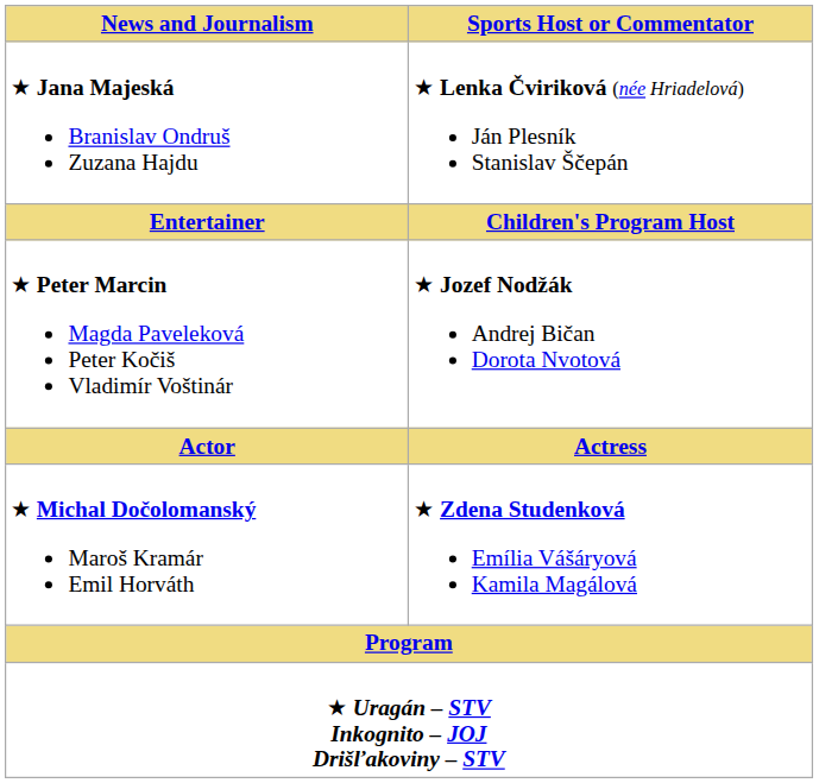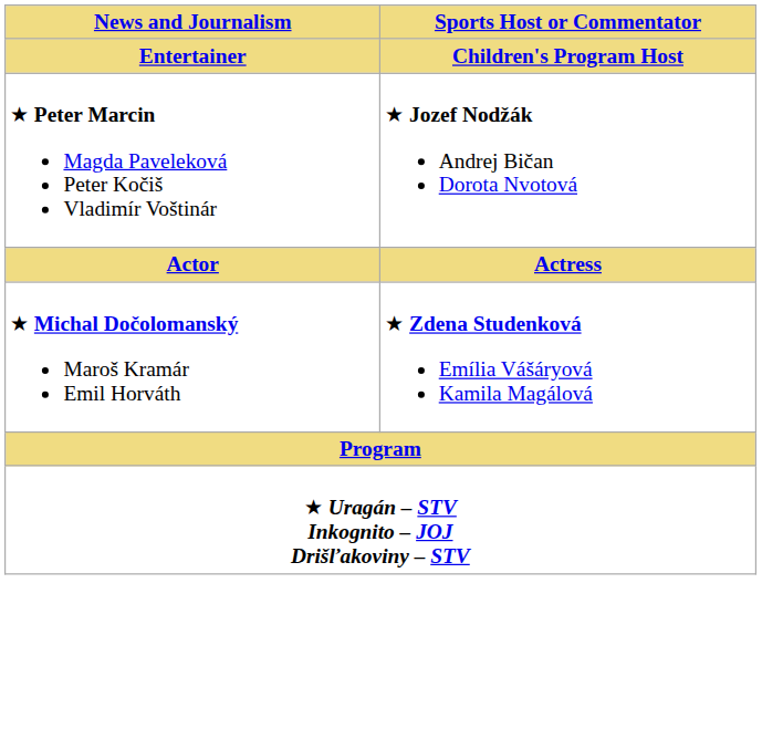- row: ★ Jana Majeská Branislav Ondruš Zuzana Hajdu | ★ Lenka Čviriková (née Hriadelová) Ján Plesník Stanislav Ščepán
